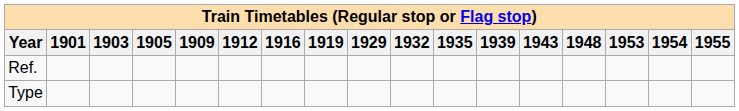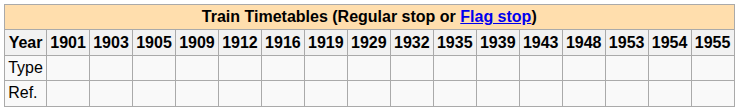rows swapped: Ref. <-> Type
